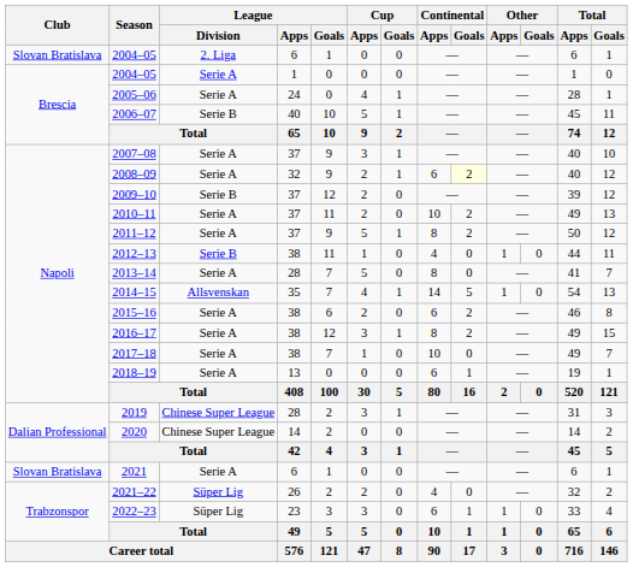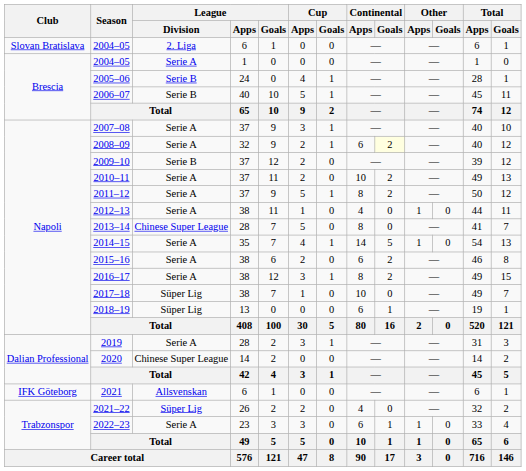2005–06 | League / Division: Serie A -> Serie B
2012–13 | League / Division: Serie B -> Serie A
2013–14 | League / Division: Serie A -> Chinese Super League
2014–15 | League / Division: Allsvenskan -> Serie A
2017–18 | League / Division: Serie A -> Süper Lig
2018–19 | League / Division: Serie A -> Süper Lig
2019 | League / Division: Chinese Super League -> Serie A
2021 | Club: Slovan Bratislava -> IFK Göteborg
2021 | League / Division: Serie A -> Allsvenskan
2022–23 | League / Division: Süper Lig -> Serie A
